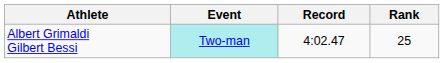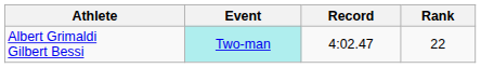Albert Grimaldi Gilbert Bessi | Rank: 25 -> 22
